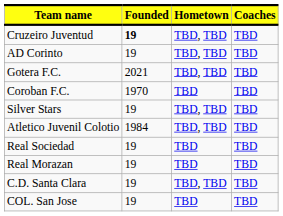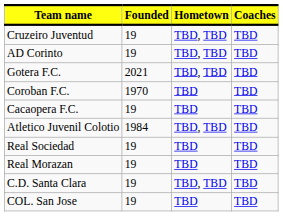Cruzeiro Juventud | Founded: bold -> normal
- row: Silver Stars | 19 | TBD, TBD | TBD
+ row: Cacaopera F.C. | 19 | TBD | TBD
